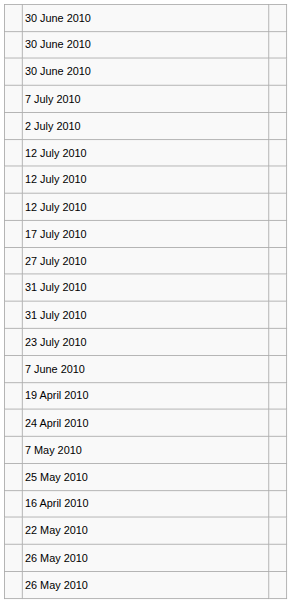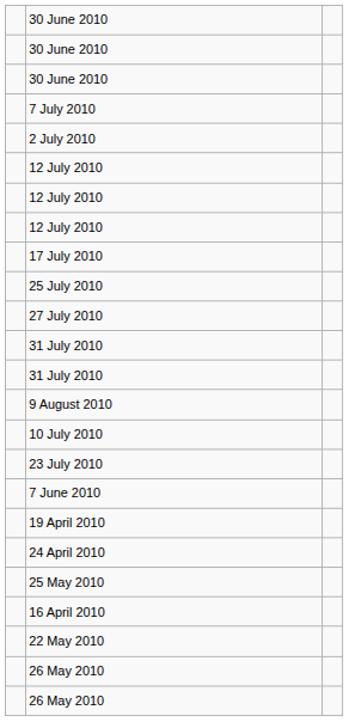+ row: 25 July 2010
+ row: 9 August 2010
+ row: 10 July 2010
- row: 7 May 2010
